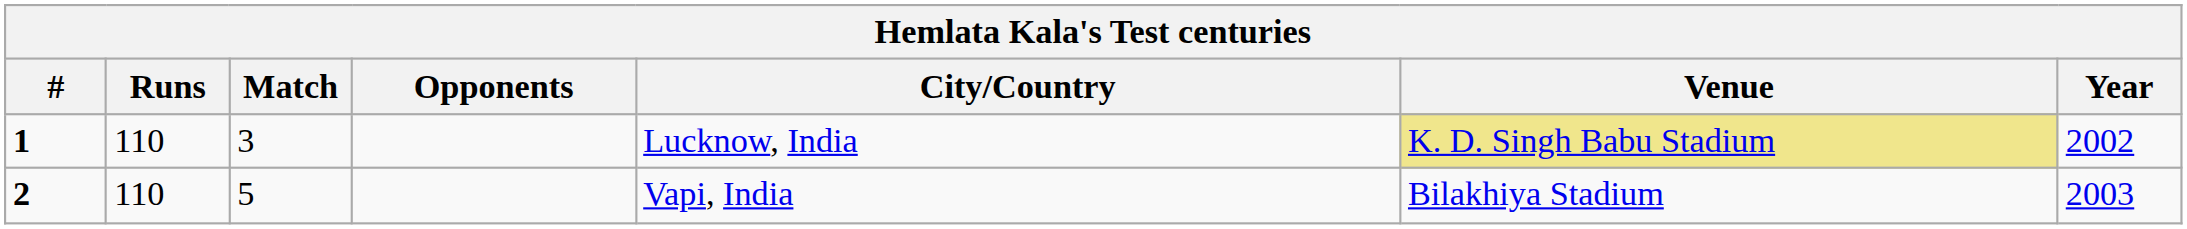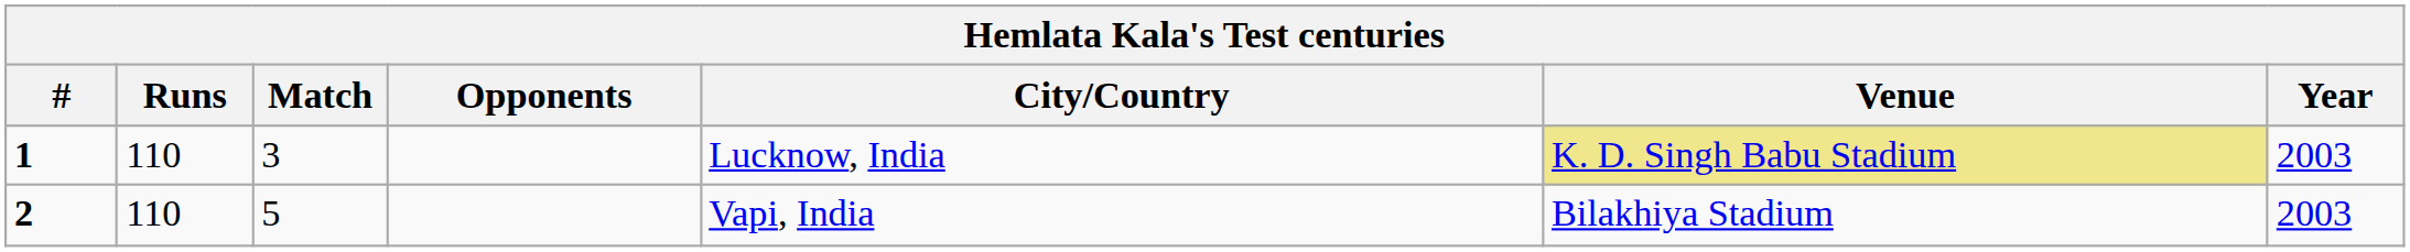1 | Year: 2002 -> 2003
